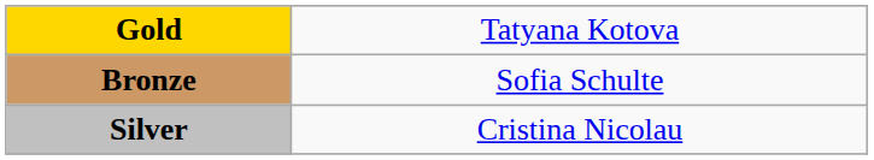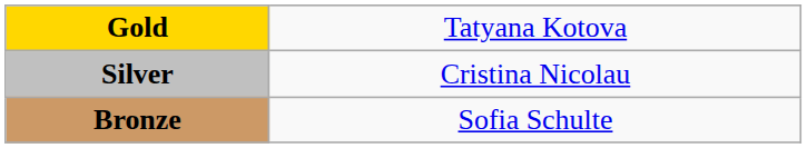rows swapped: Silver <-> Bronze
